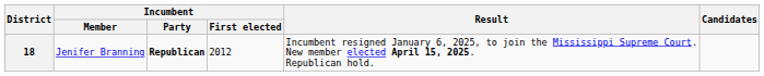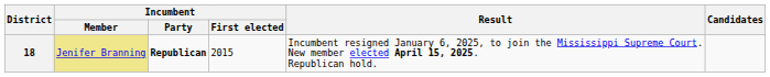18 | Incumbent / Member: no background -> khaki background
18 | Incumbent / First elected: 2012 -> 2015
